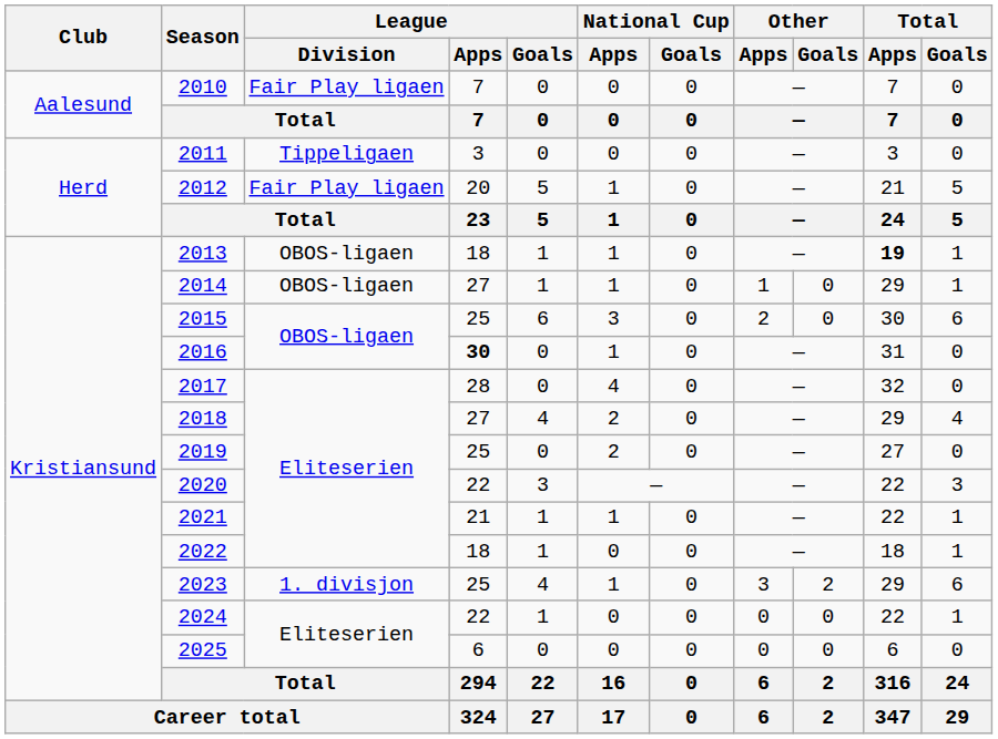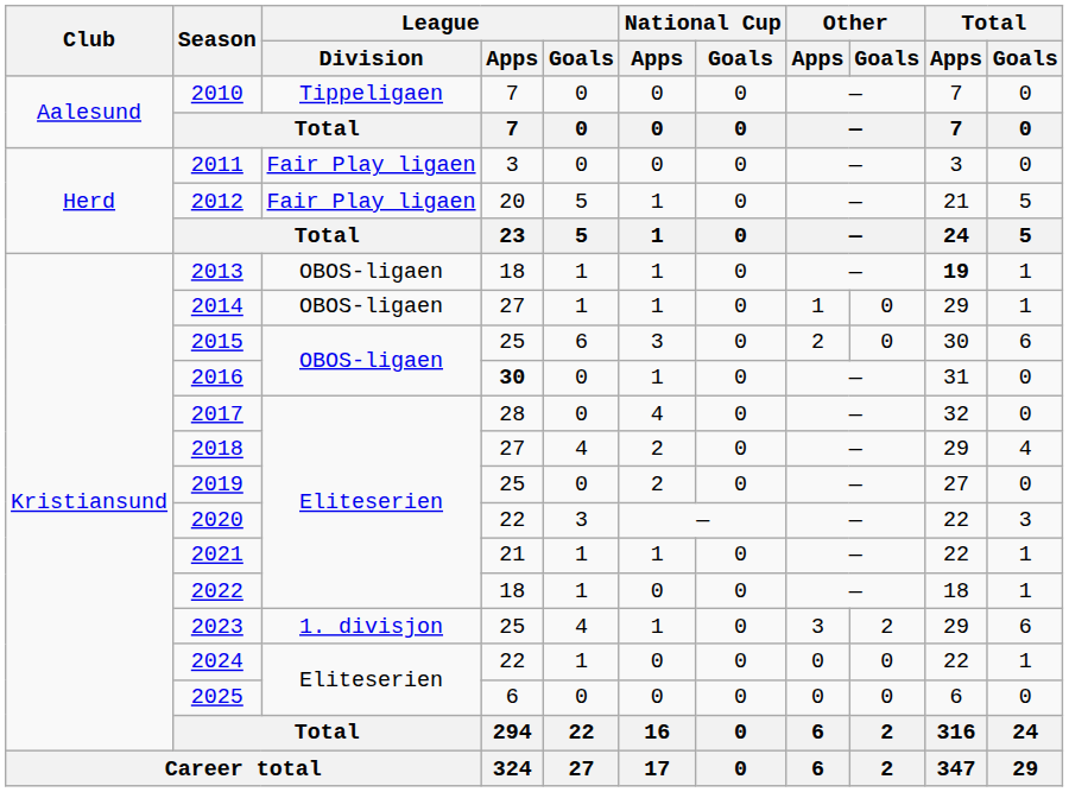2010 | League / Division: Fair Play ligaen -> Tippeligaen
2011 | League / Division: Tippeligaen -> Fair Play ligaen
